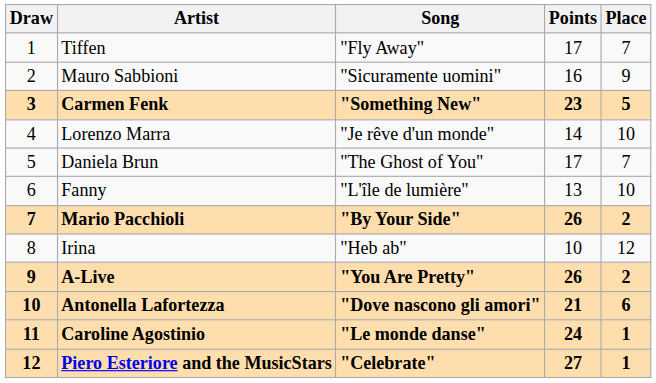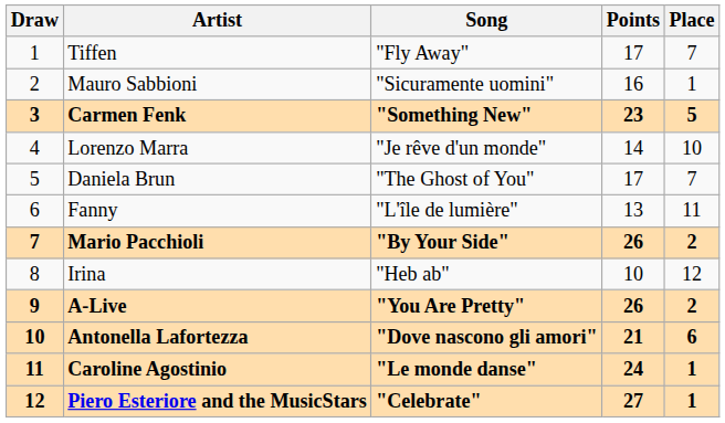Mauro Sabbioni | Place: 9 -> 1
Fanny | Place: 10 -> 11
